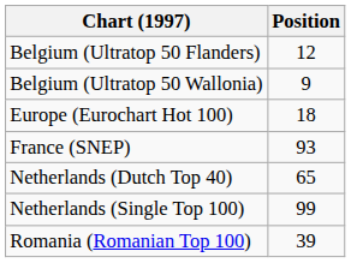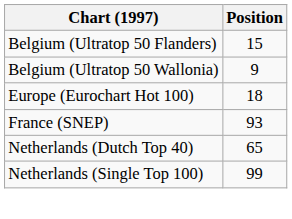Belgium (Ultratop 50 Flanders) | Position: 12 -> 15
- row: Romania (Romanian Top 100) | 39
